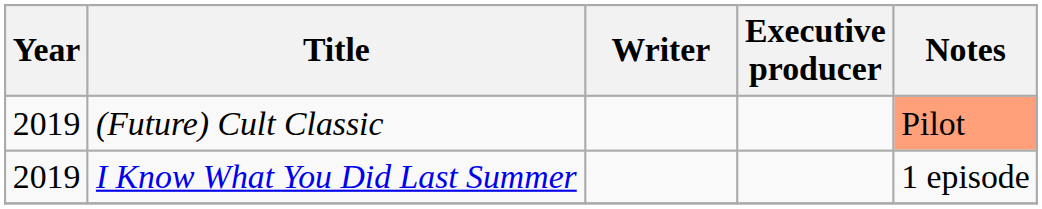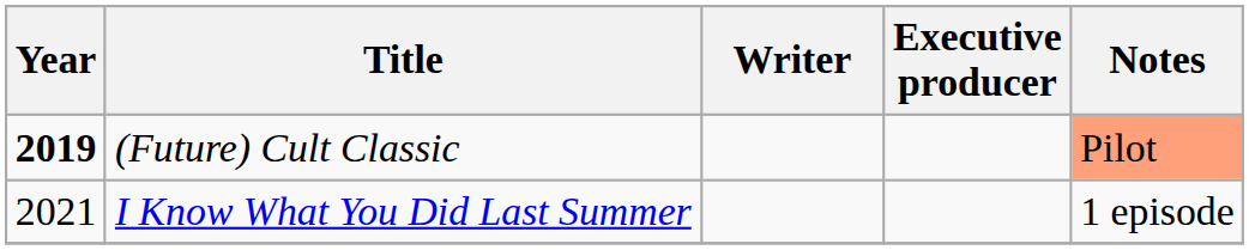(Future) Cult Classic | Year: normal -> bold
I Know What You Did Last Summer | Year: 2019 -> 2021
